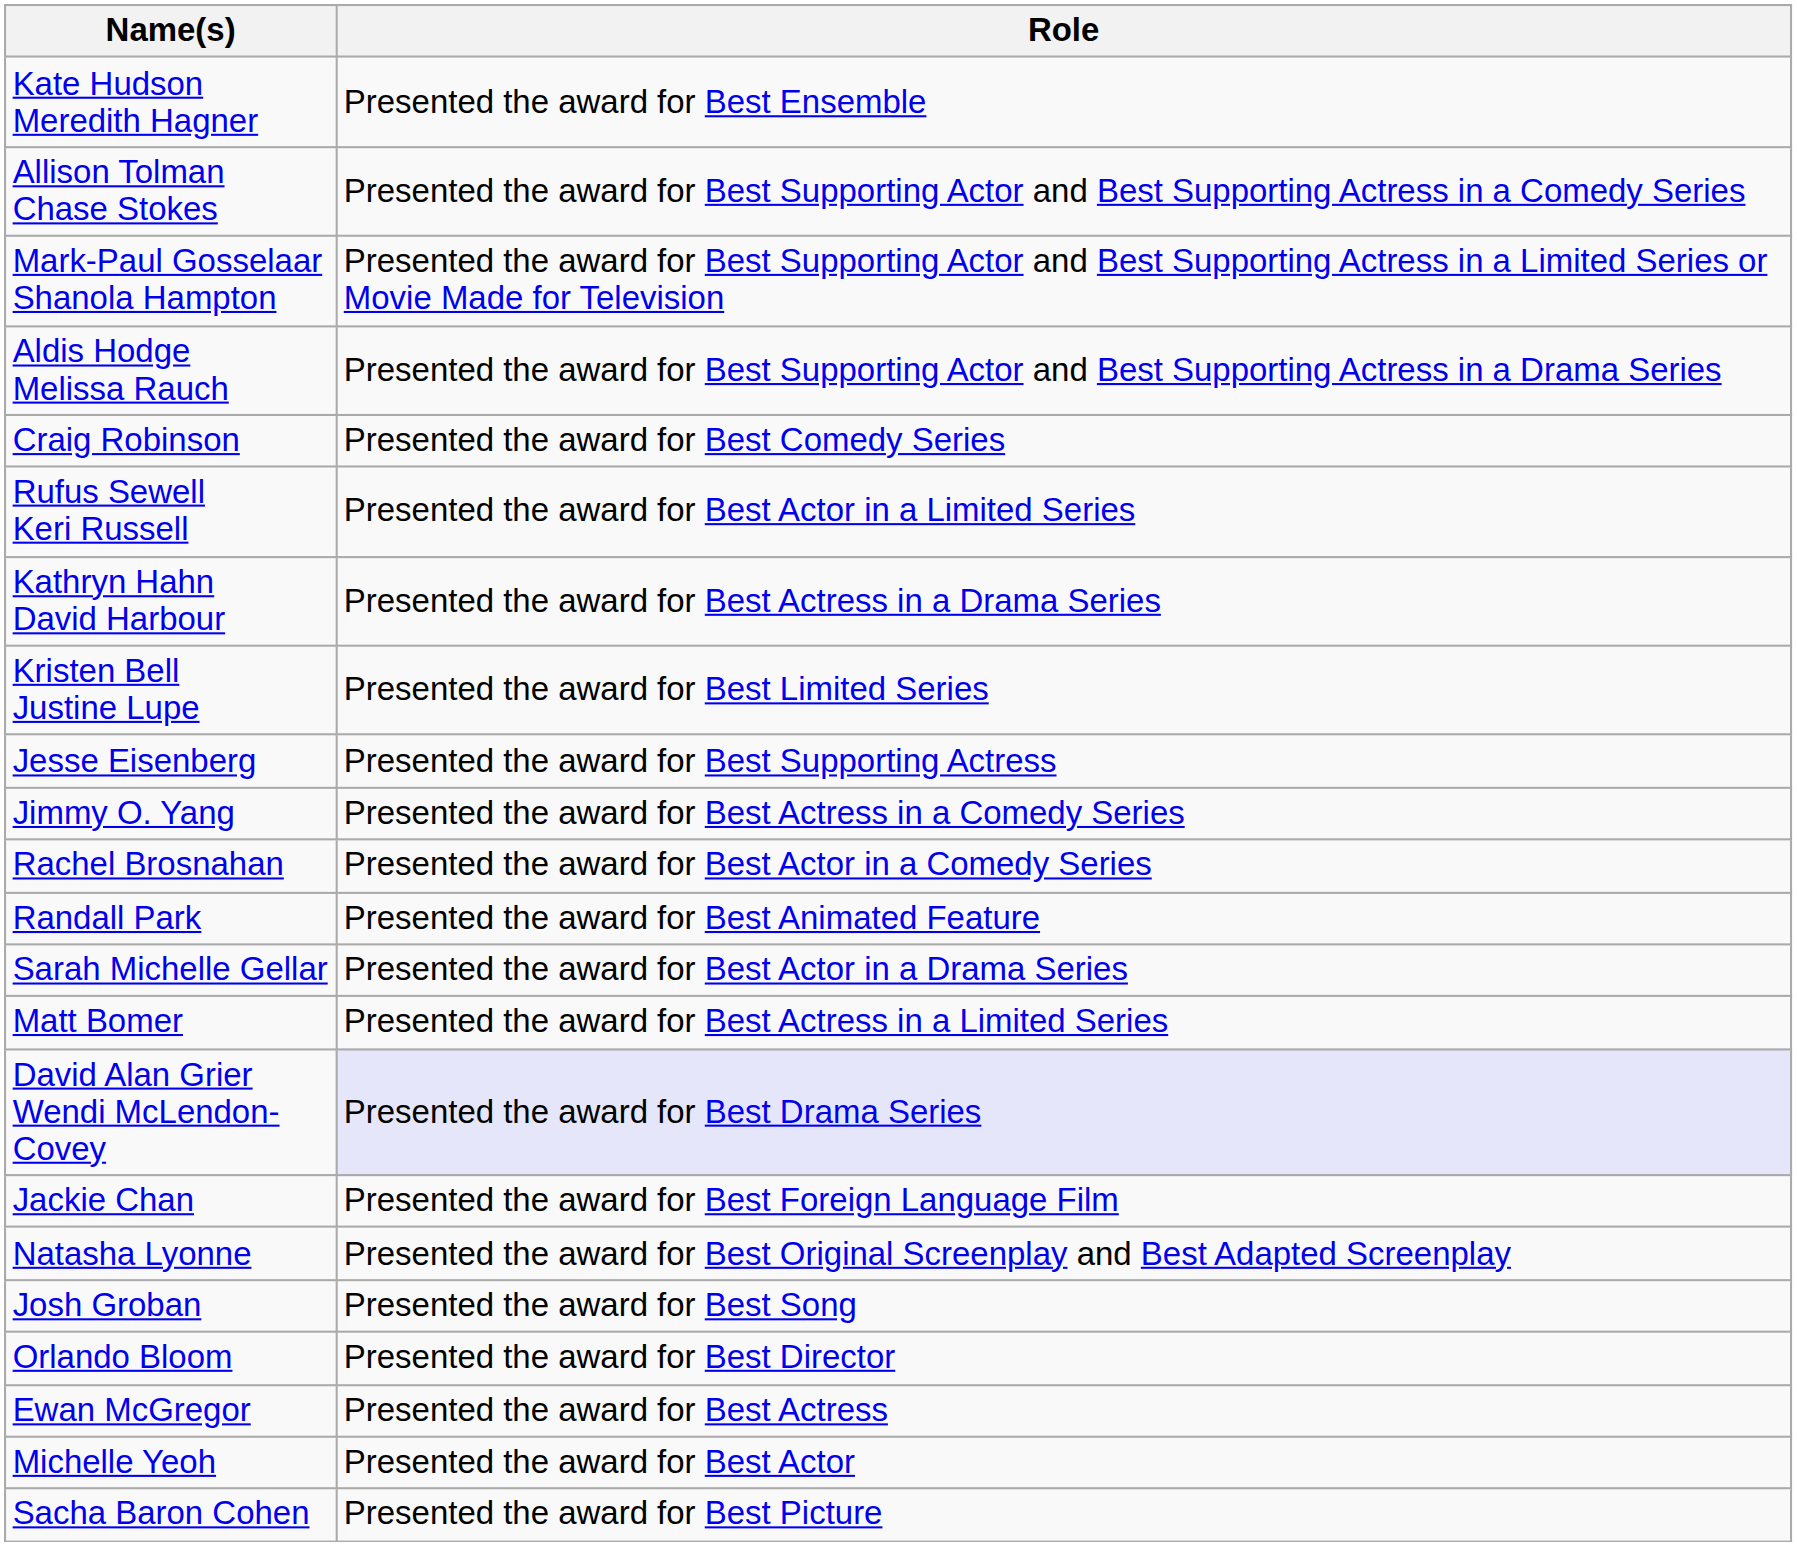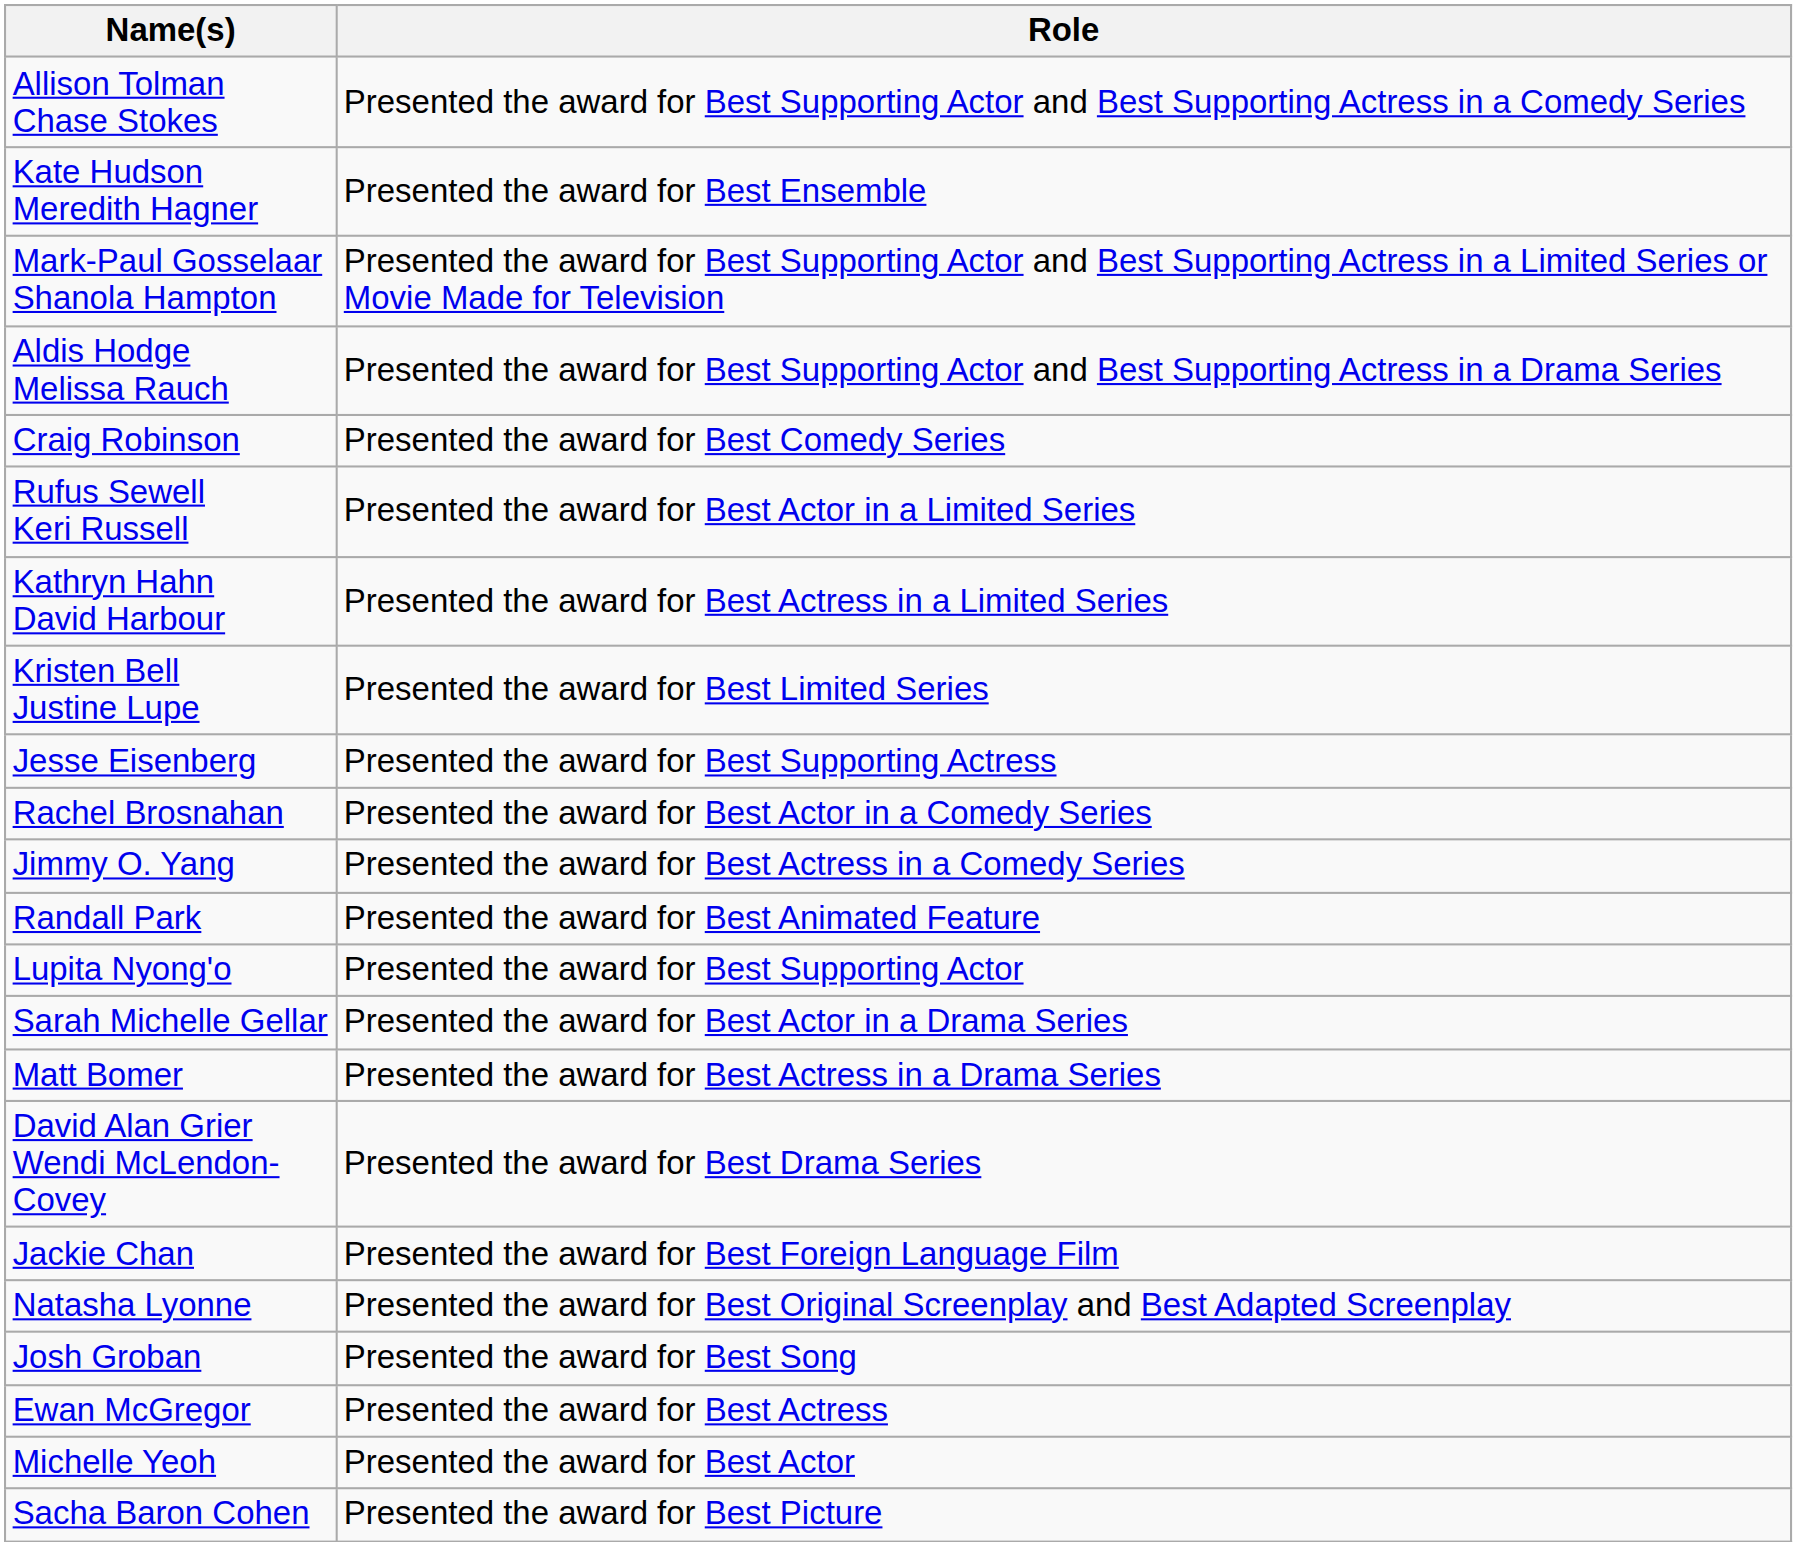rows swapped: Kate Hudson Meredith Hagner <-> Allison Tolman Chase Stokes
Kathryn Hahn David Harbour | Role: Presented the award for Best Actress in a Drama Series -> Presented the award for Best Actress in a Limited Series
rows swapped: Rachel Brosnahan <-> Jimmy O. Yang
+ row: Lupita Nyong'o | Presented the award for Best Supporting Actor
Matt Bomer | Role: Presented the award for Best Actress in a Limited Series -> Presented the award for Best Actress in a Drama Series
David Alan Grier Wendi McLendon-Covey | Role: lavender background -> no background
- row: Orlando Bloom | Presented the award for Best Director
